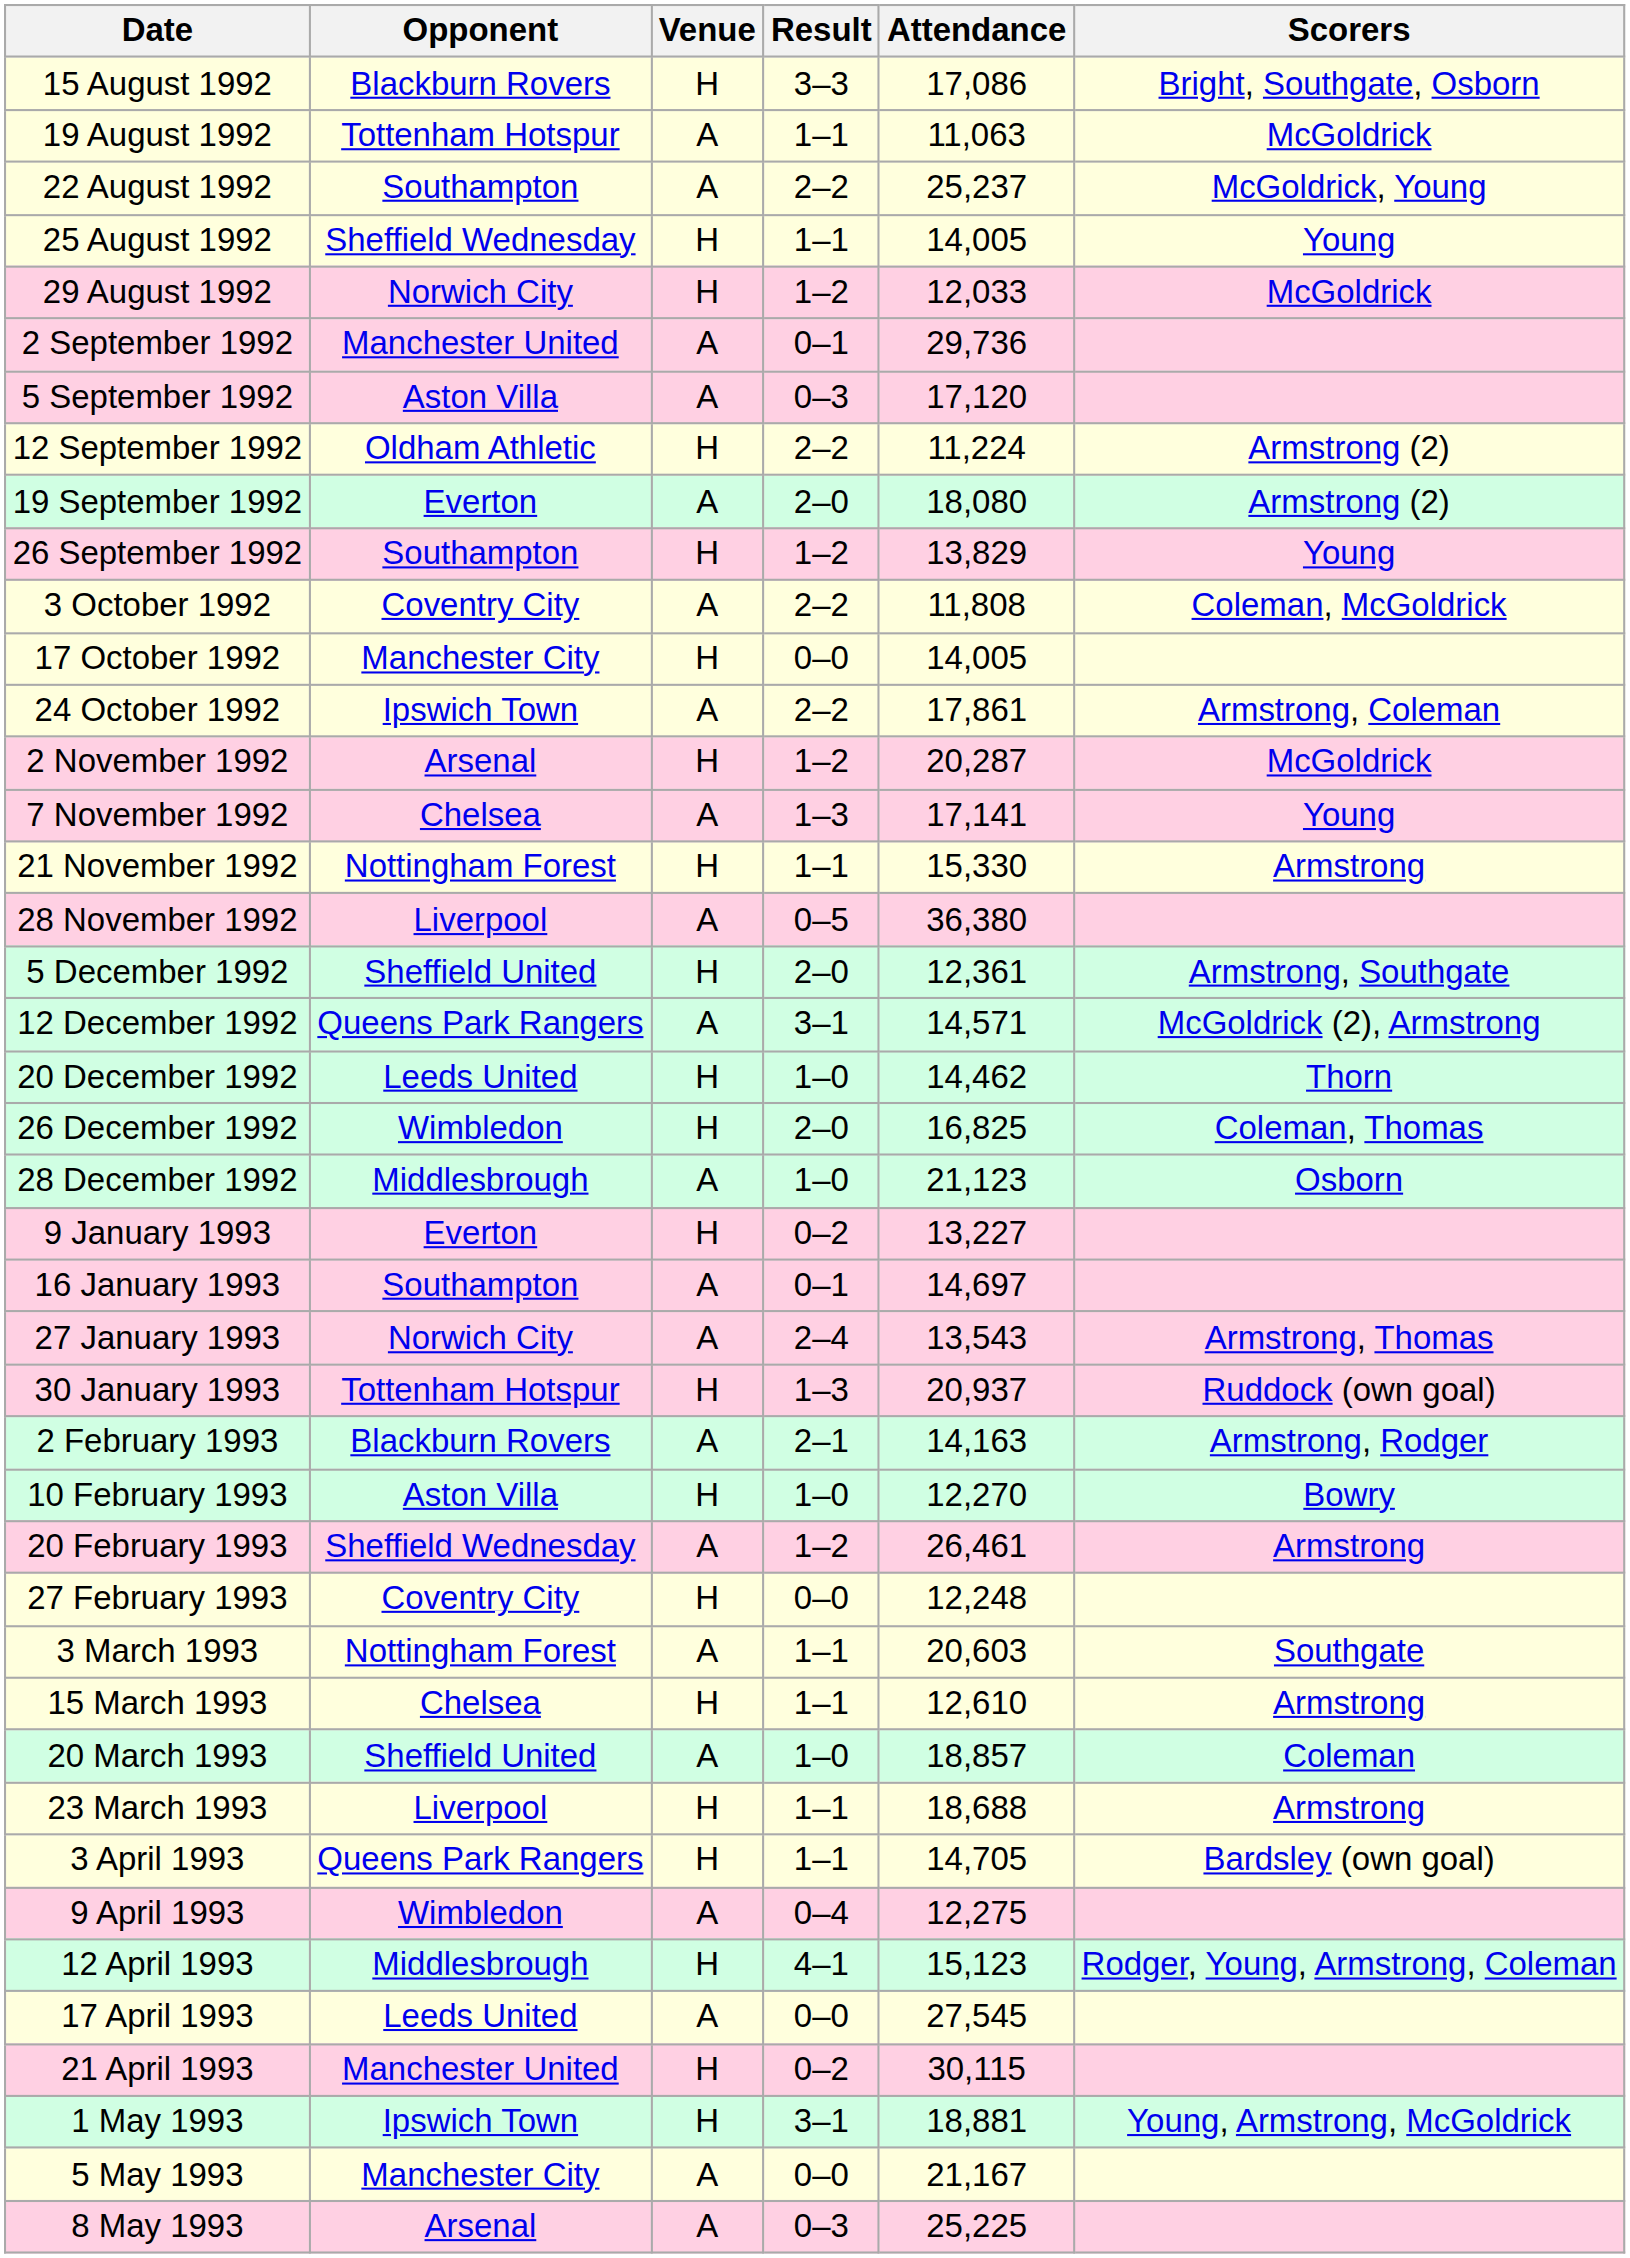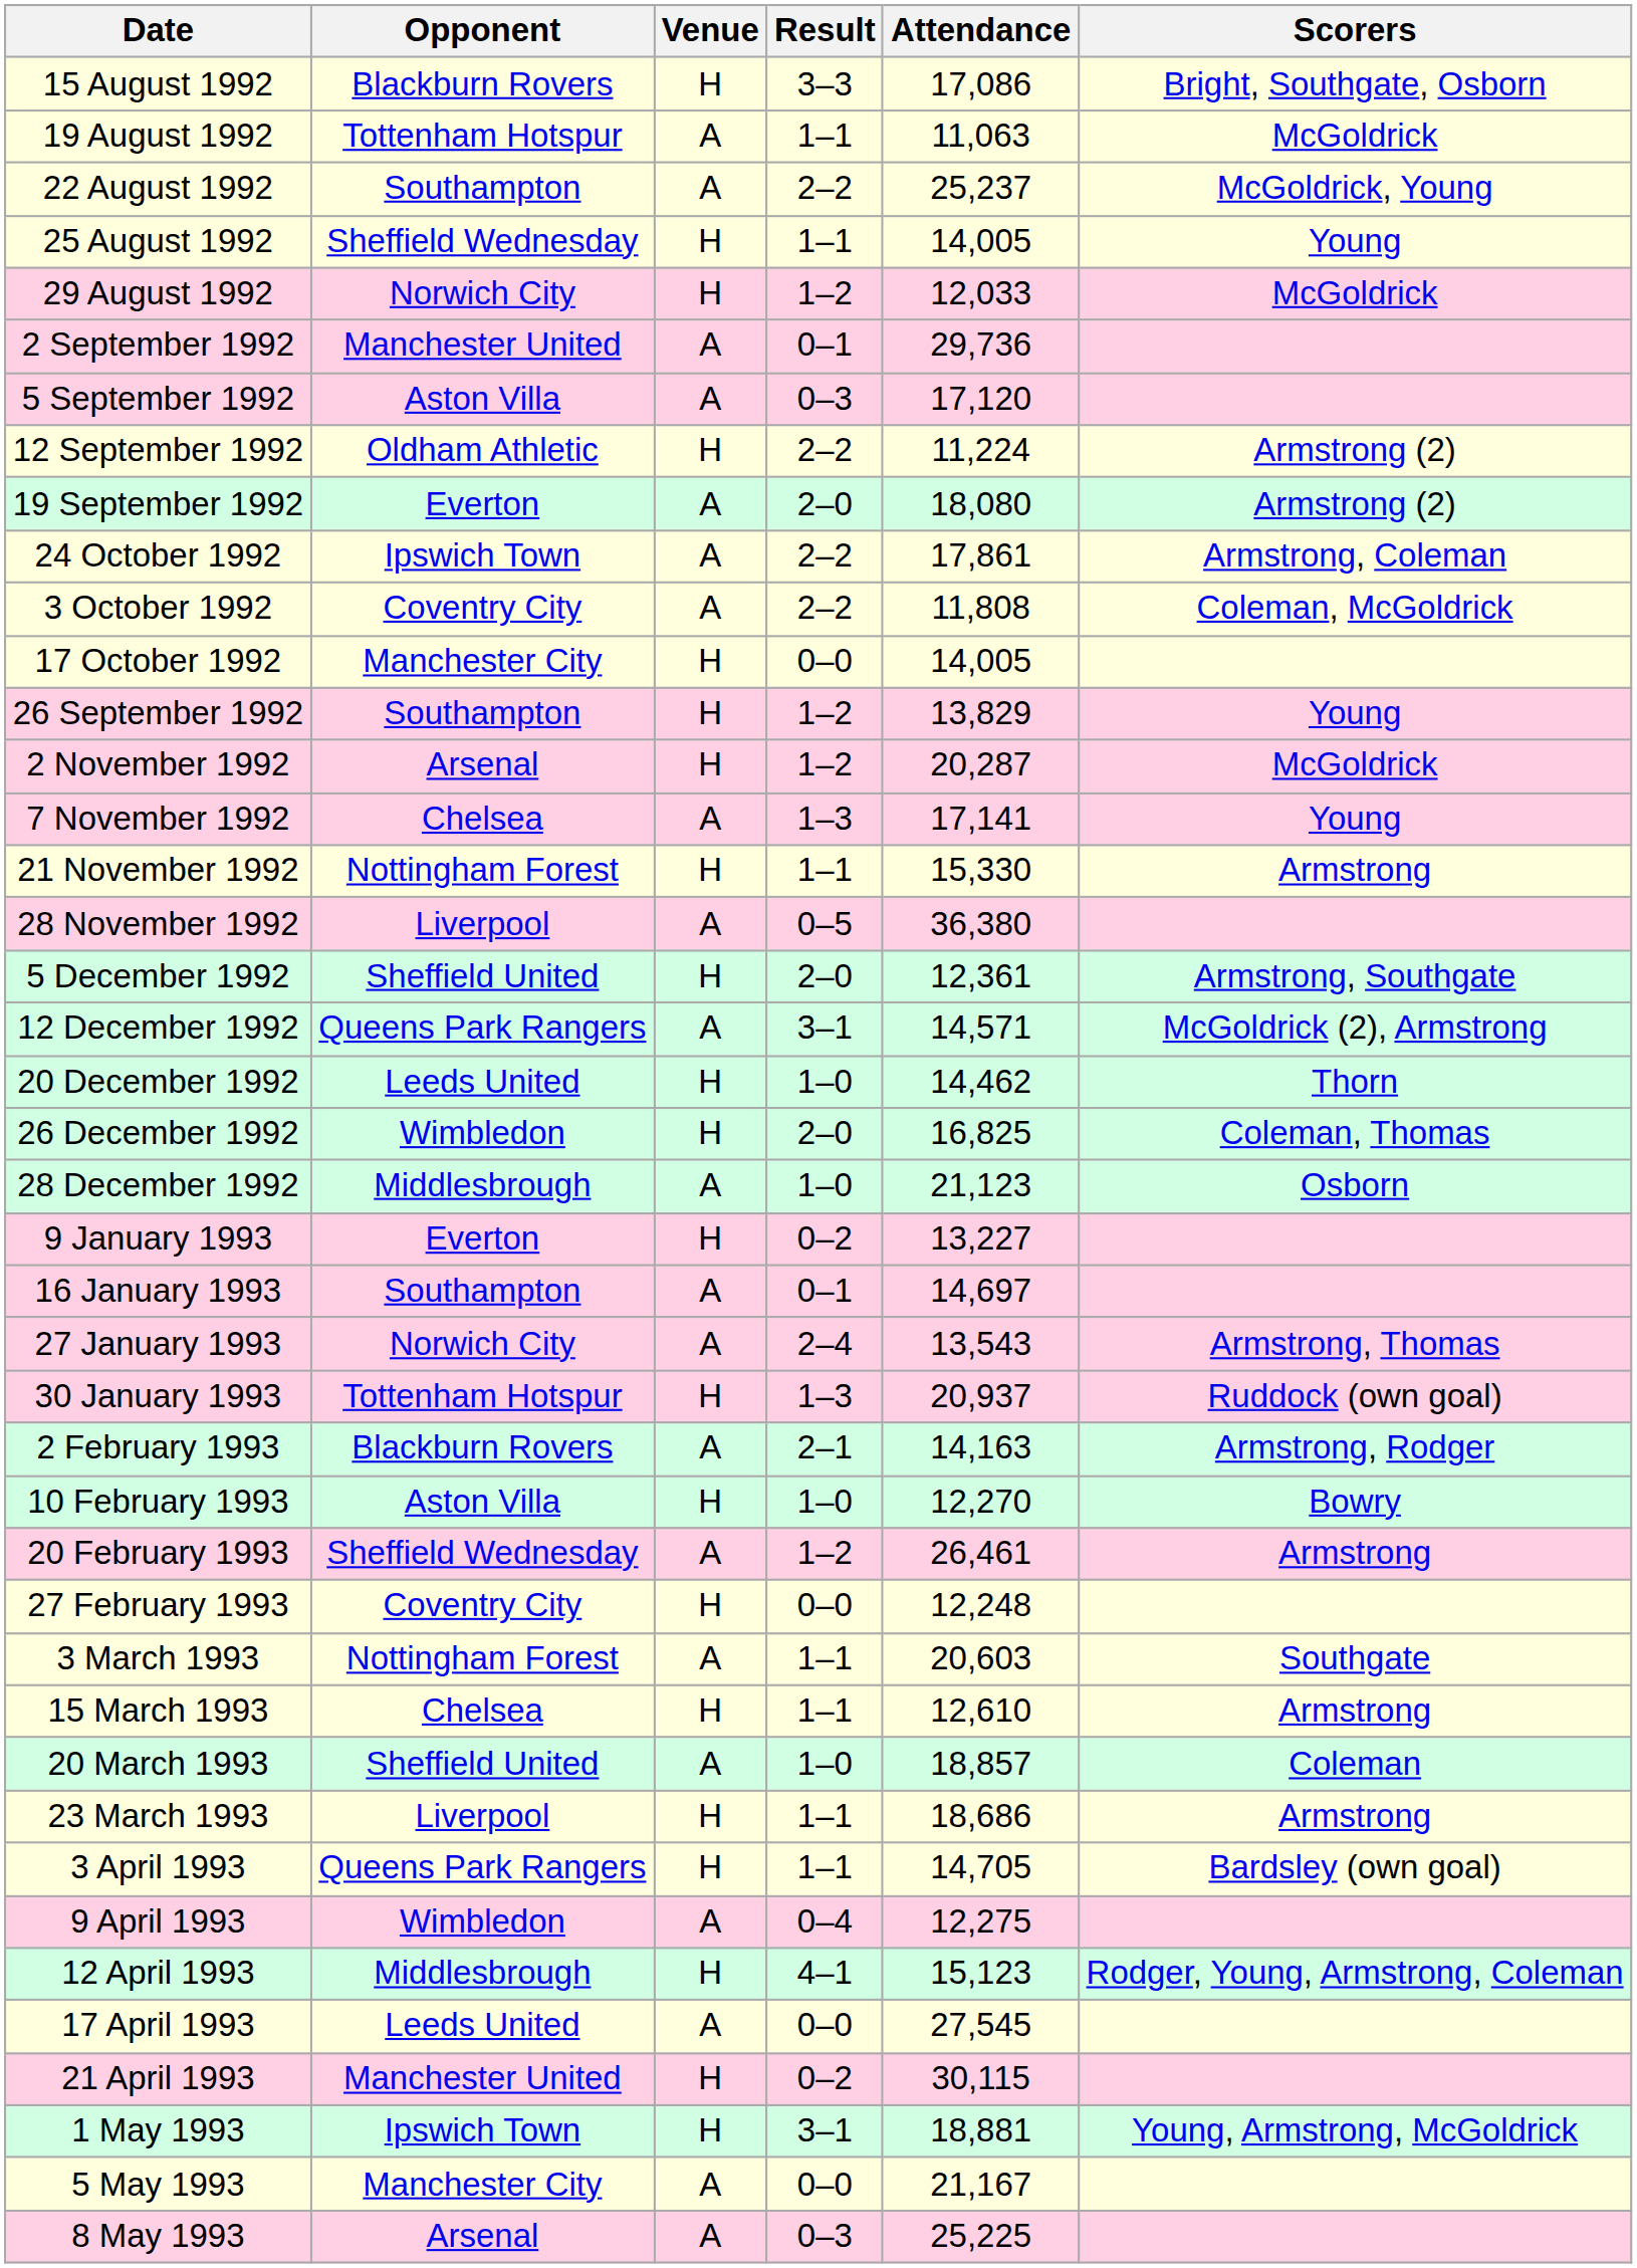rows swapped: 26 September 1992 <-> 24 October 1992
23 March 1993 | Attendance: 18,688 -> 18,686
